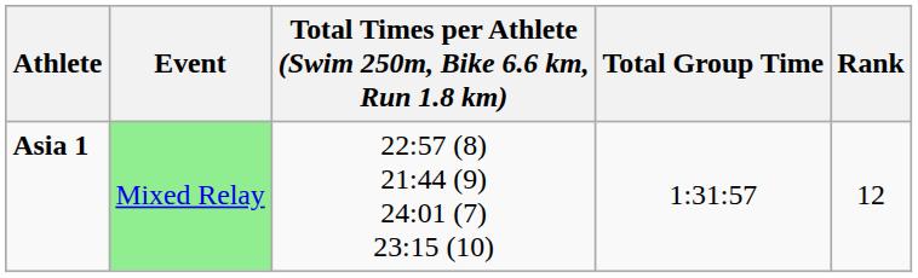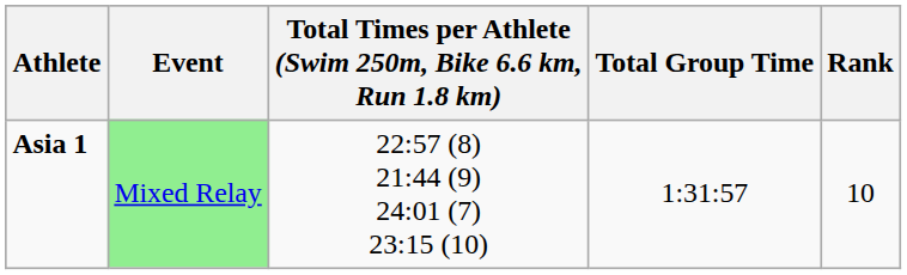Asia 1 | Rank: 12 -> 10
